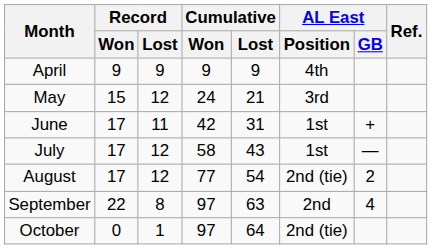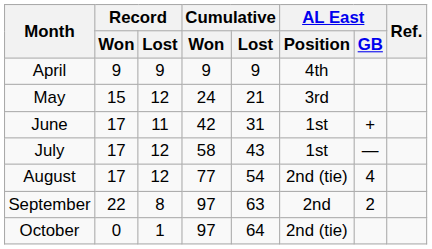August | AL East / GB: 2 -> 4
September | AL East / GB: 4 -> 2
